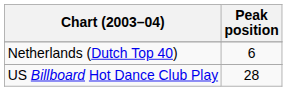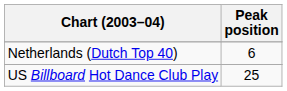US Billboard Hot Dance Club Play | Peak position: 28 -> 25
